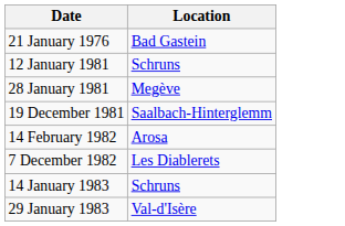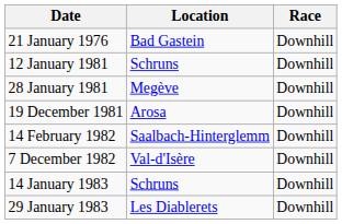+ column: Race | Downhill | Downhill | Downhill | Downhill | Downhill | Downhill | Downhill | Downhill
19 December 1981 | Location: Saalbach-Hinterglemm -> Arosa
14 February 1982 | Location: Arosa -> Saalbach-Hinterglemm
7 December 1982 | Location: Les Diablerets -> Val-d'Isère
29 January 1983 | Location: Val-d'Isère -> Les Diablerets
